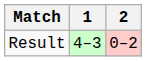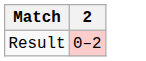- column: 1 | 4–3
